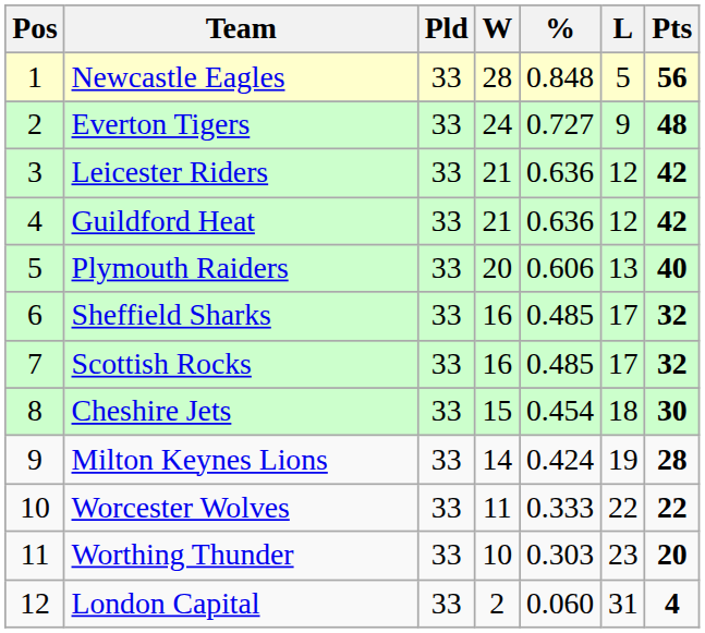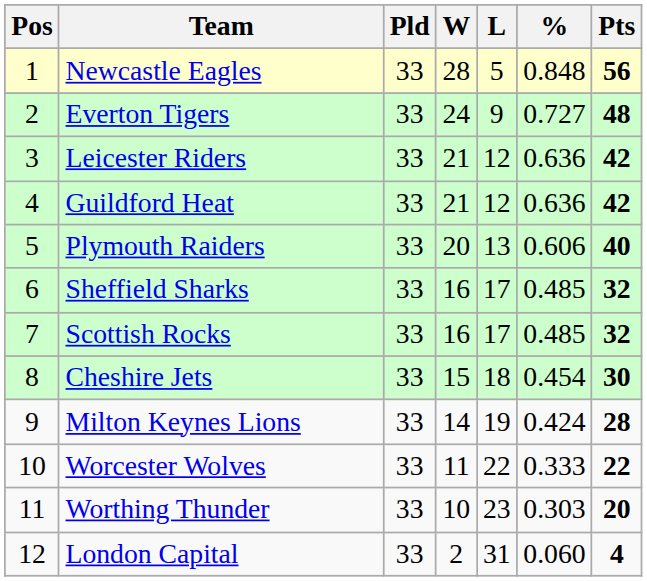columns swapped: L <-> %
